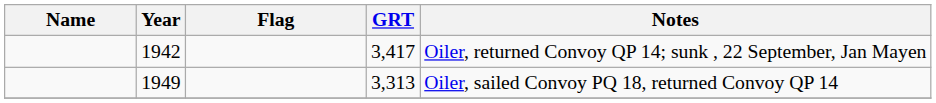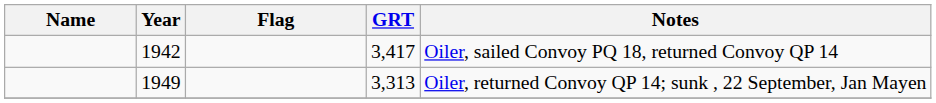3,417 | Notes: Oiler, returned Convoy QP 14; sunk , 22 September, Jan Mayen -> Oiler, sailed Convoy PQ 18, returned Convoy QP 14
3,313 | Notes: Oiler, sailed Convoy PQ 18, returned Convoy QP 14 -> Oiler, returned Convoy QP 14; sunk , 22 September, Jan Mayen
